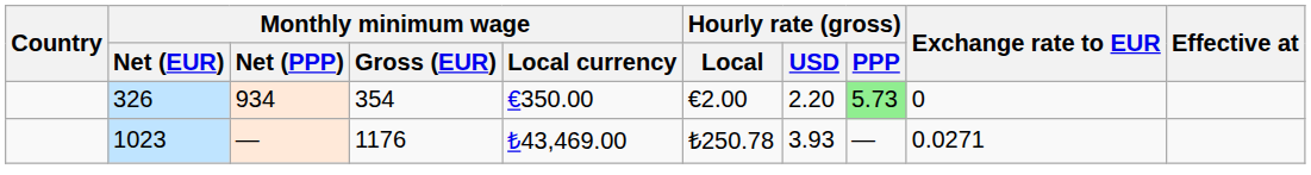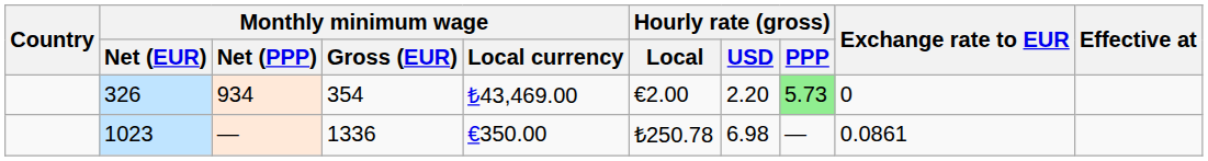326 | Monthly minimum wage / Local currency: €350.00 -> ₺43,469.00
1023 | Monthly minimum wage / Gross (EUR): 1176 -> 1336
1023 | Monthly minimum wage / Local currency: ₺43,469.00 -> €350.00
1023 | Hourly rate (gross) / USD: 3.93 -> 6.98
1023 | Exchange rate to EUR: 0.0271 -> 0.0861
